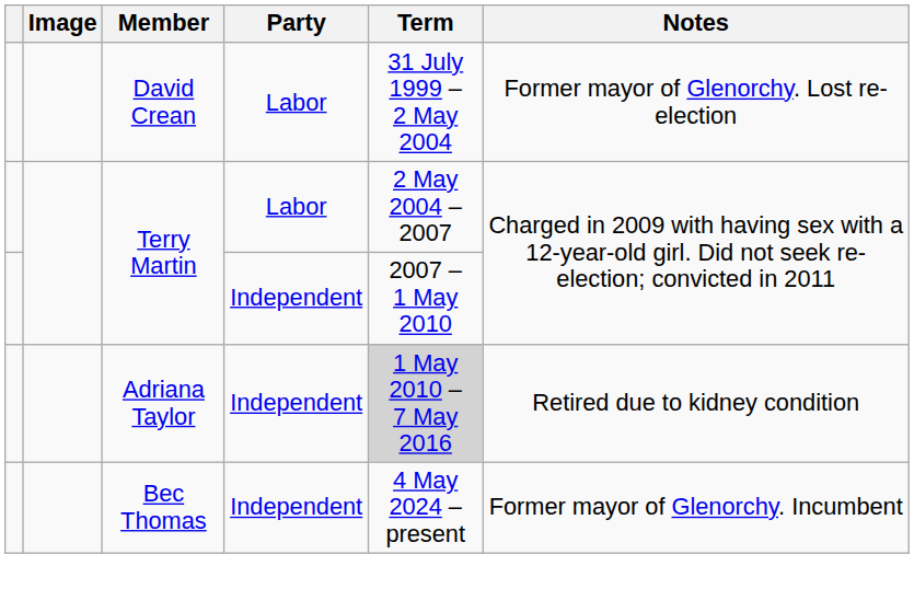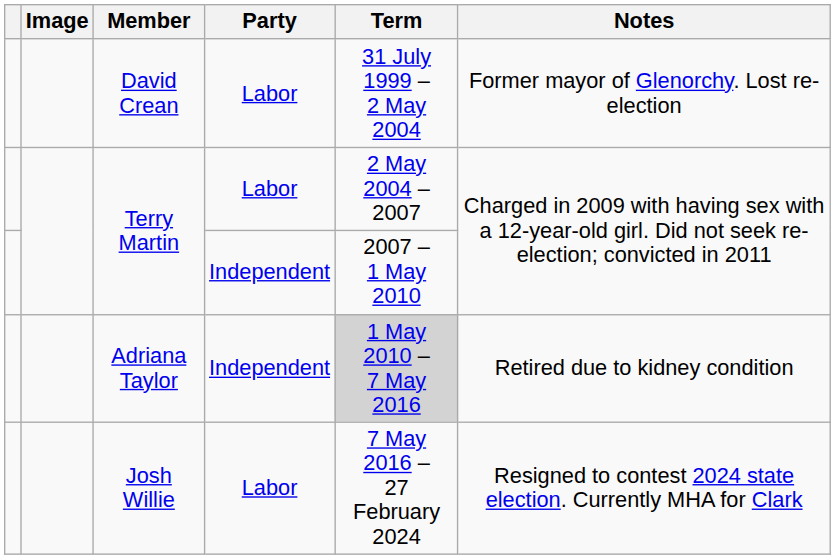+ row: Josh Willie | Labor | 7 May 2016 – 27 February 2024 | Resigned to contest 2024 state election. Currently MHA for Clark
- row: Bec Thomas | Independent | 4 May 2024 – present | Former mayor of Glenorchy. Incumbent
